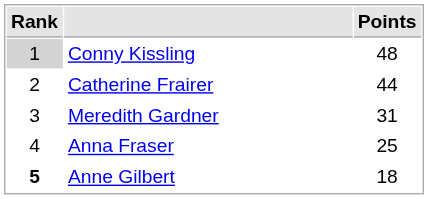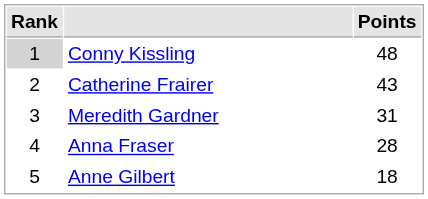Catherine Frairer | Points: 44 -> 43
Anna Fraser | Points: 25 -> 28
Anne Gilbert | Rank: bold -> normal
